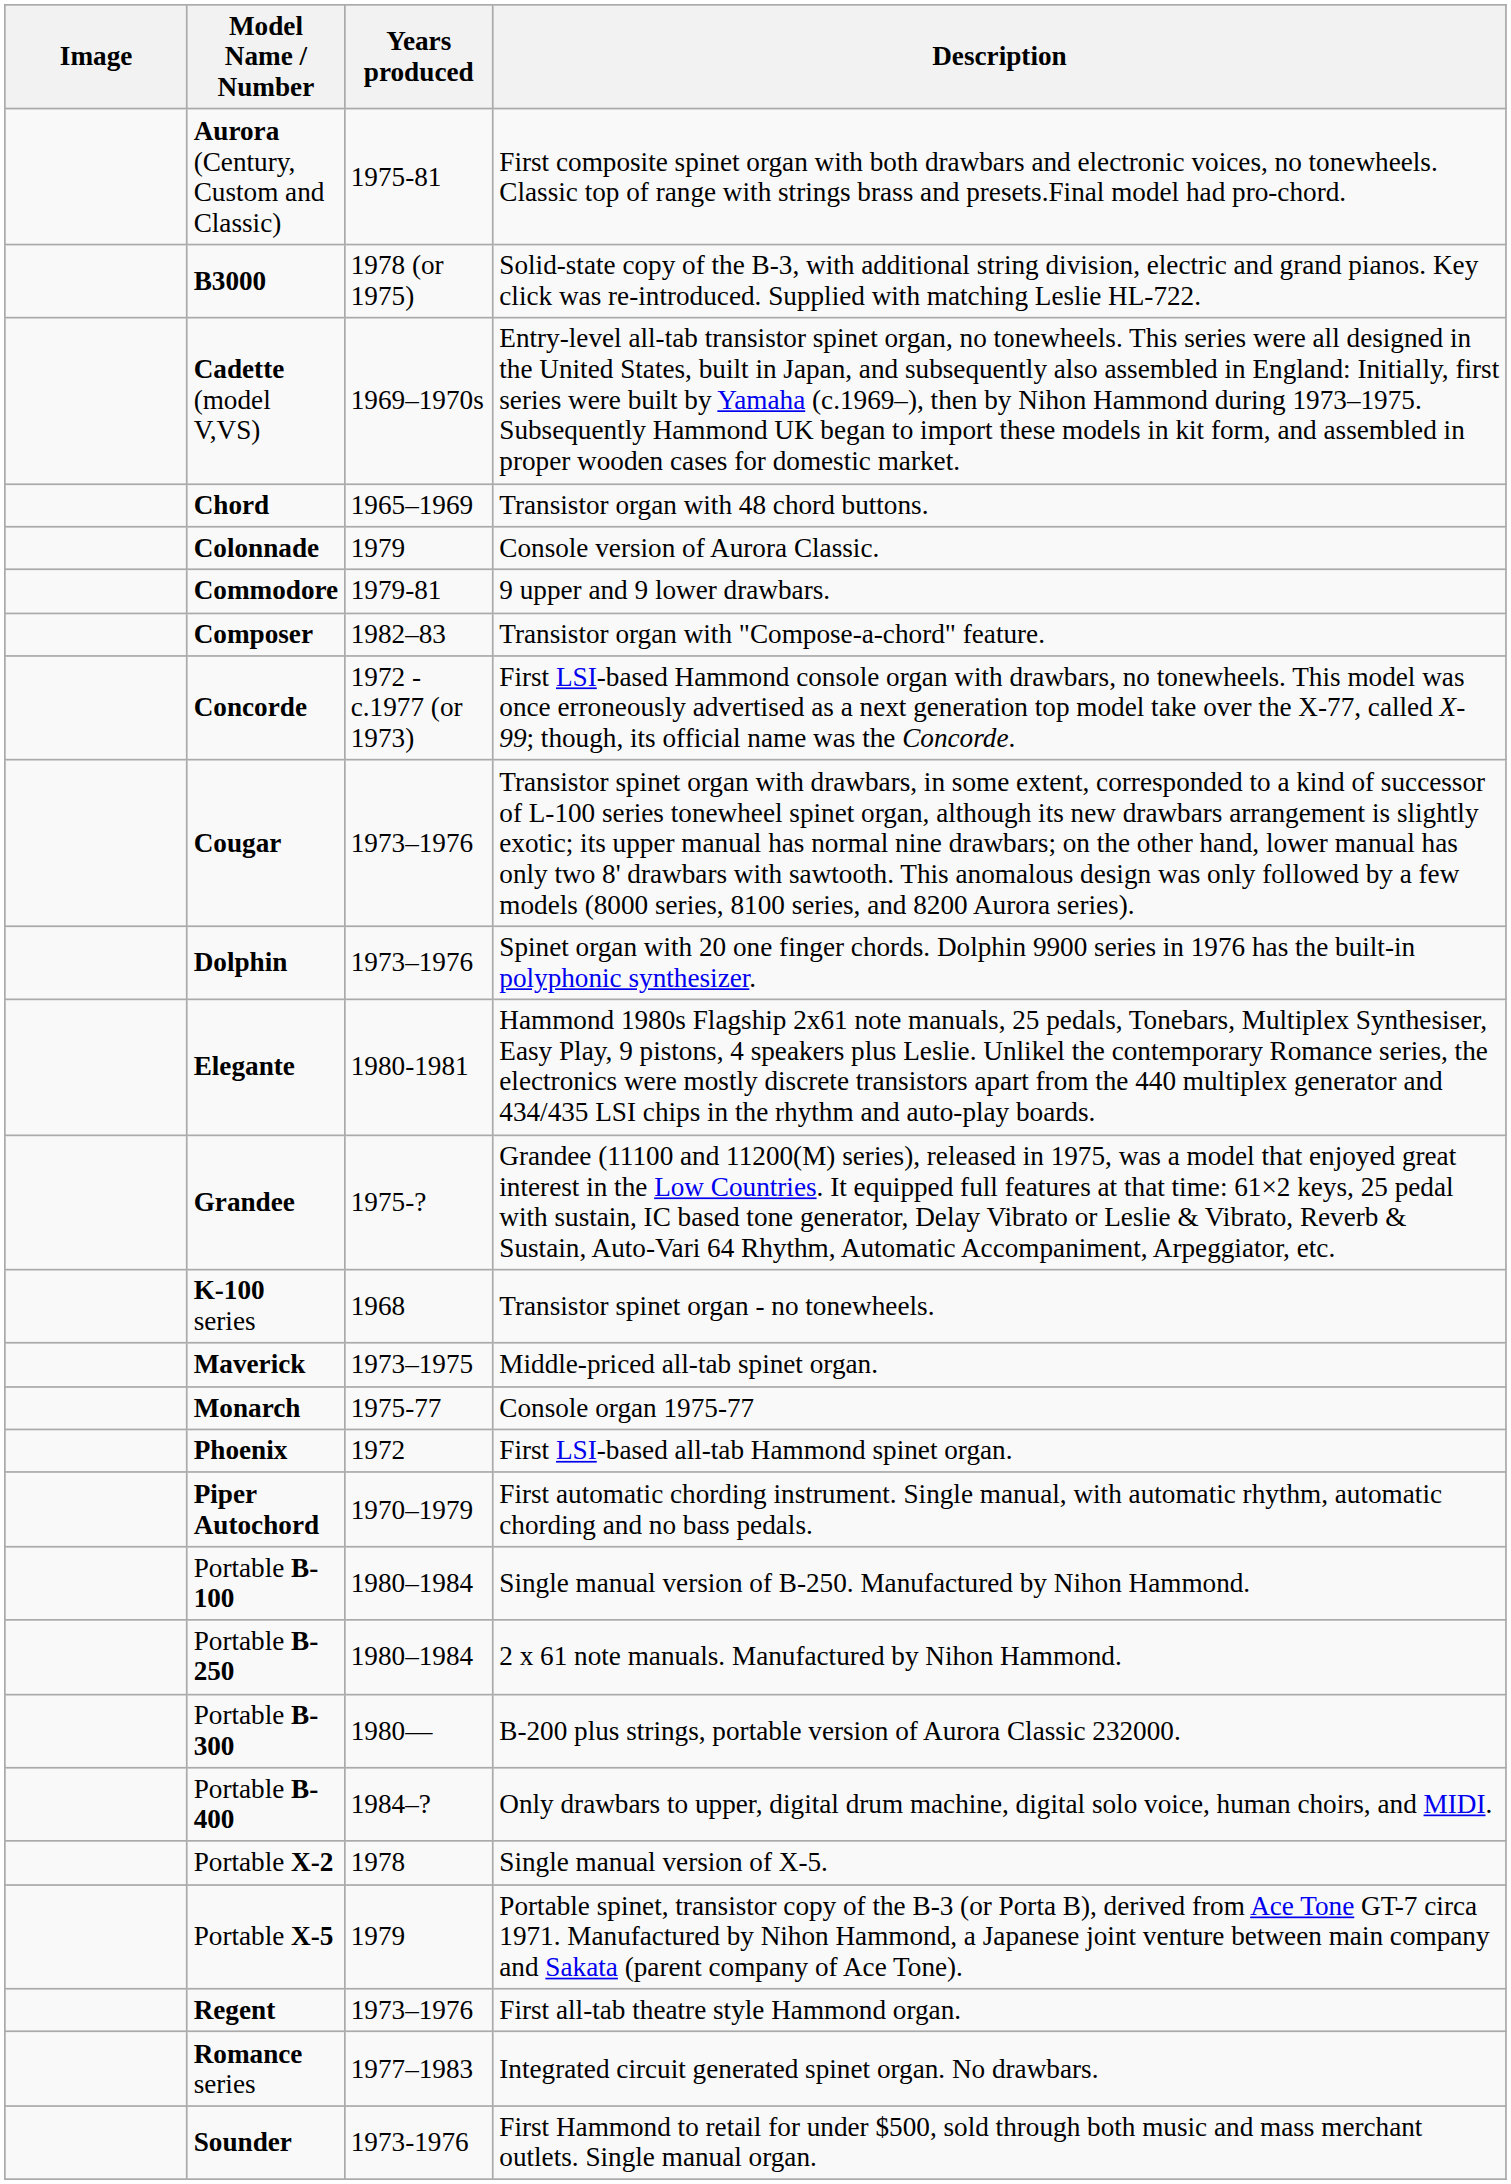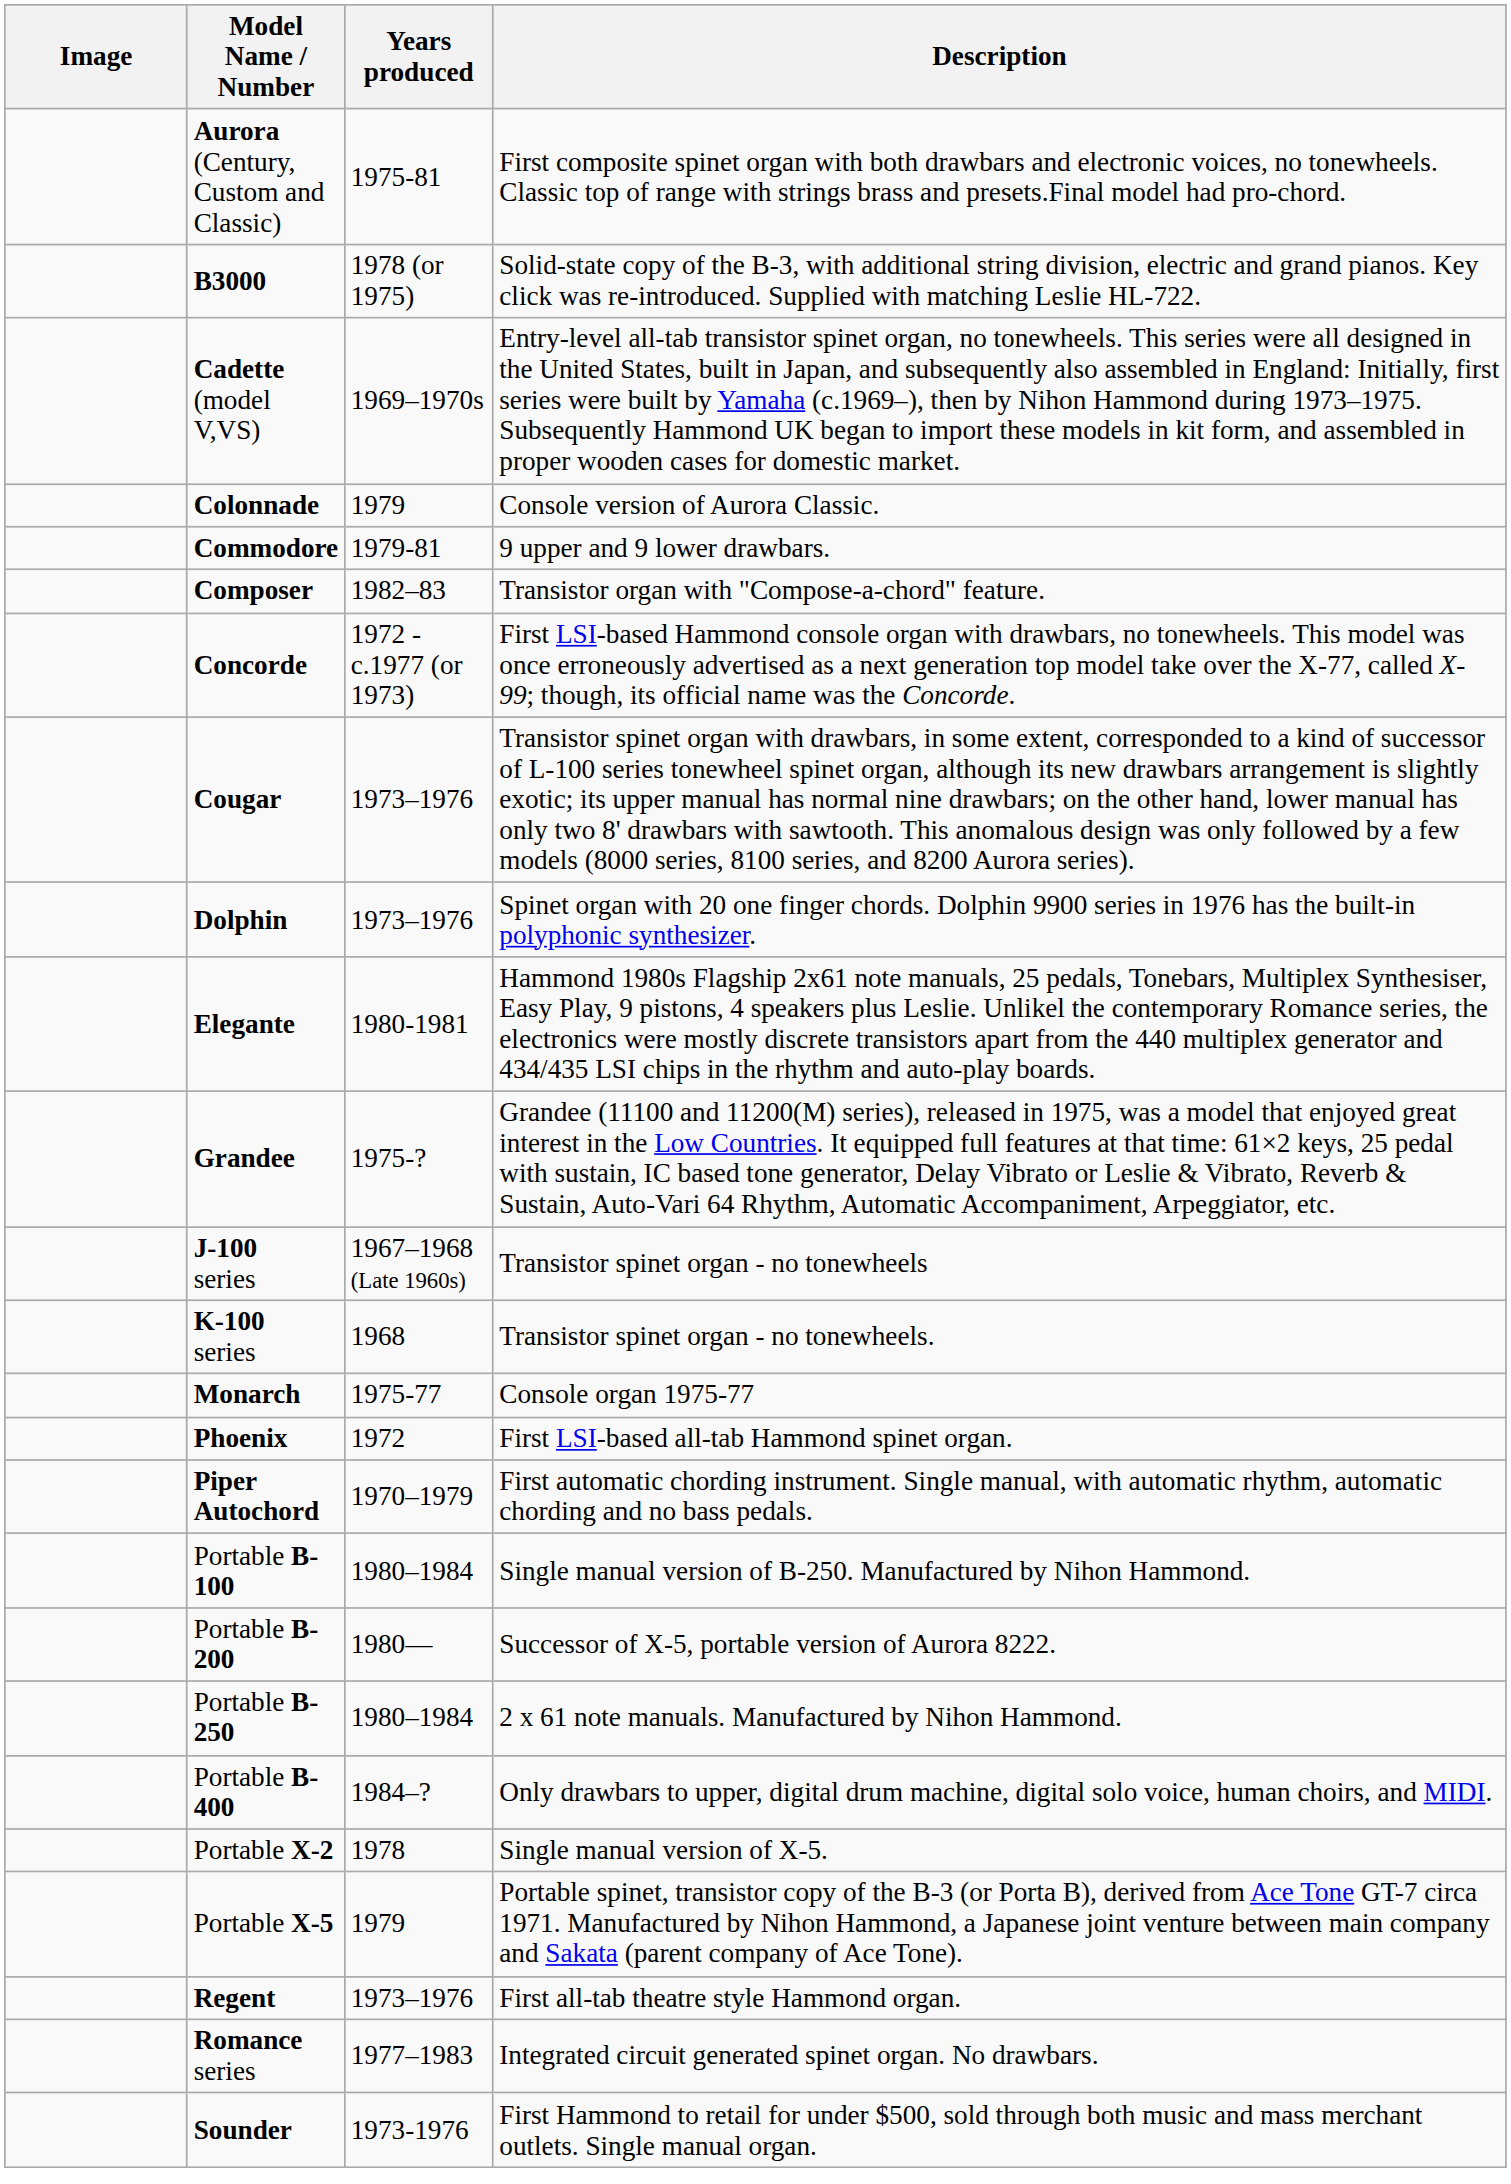- row: Chord | 1965–1969 | Transistor organ with 48 chord buttons.
+ row: J-100 series | 1967–1968 (Late 1960s) | Transistor spinet organ - no tonewheels
- row: Maverick | 1973–1975 | Middle-priced all-tab spinet organ.
+ row: Portable B-200 | 1980— | Successor of X-5, portable version of Aurora 8222.
- row: Portable B-300 | 1980— | B-200 plus strings, portable version of Aurora Classic 232000.
